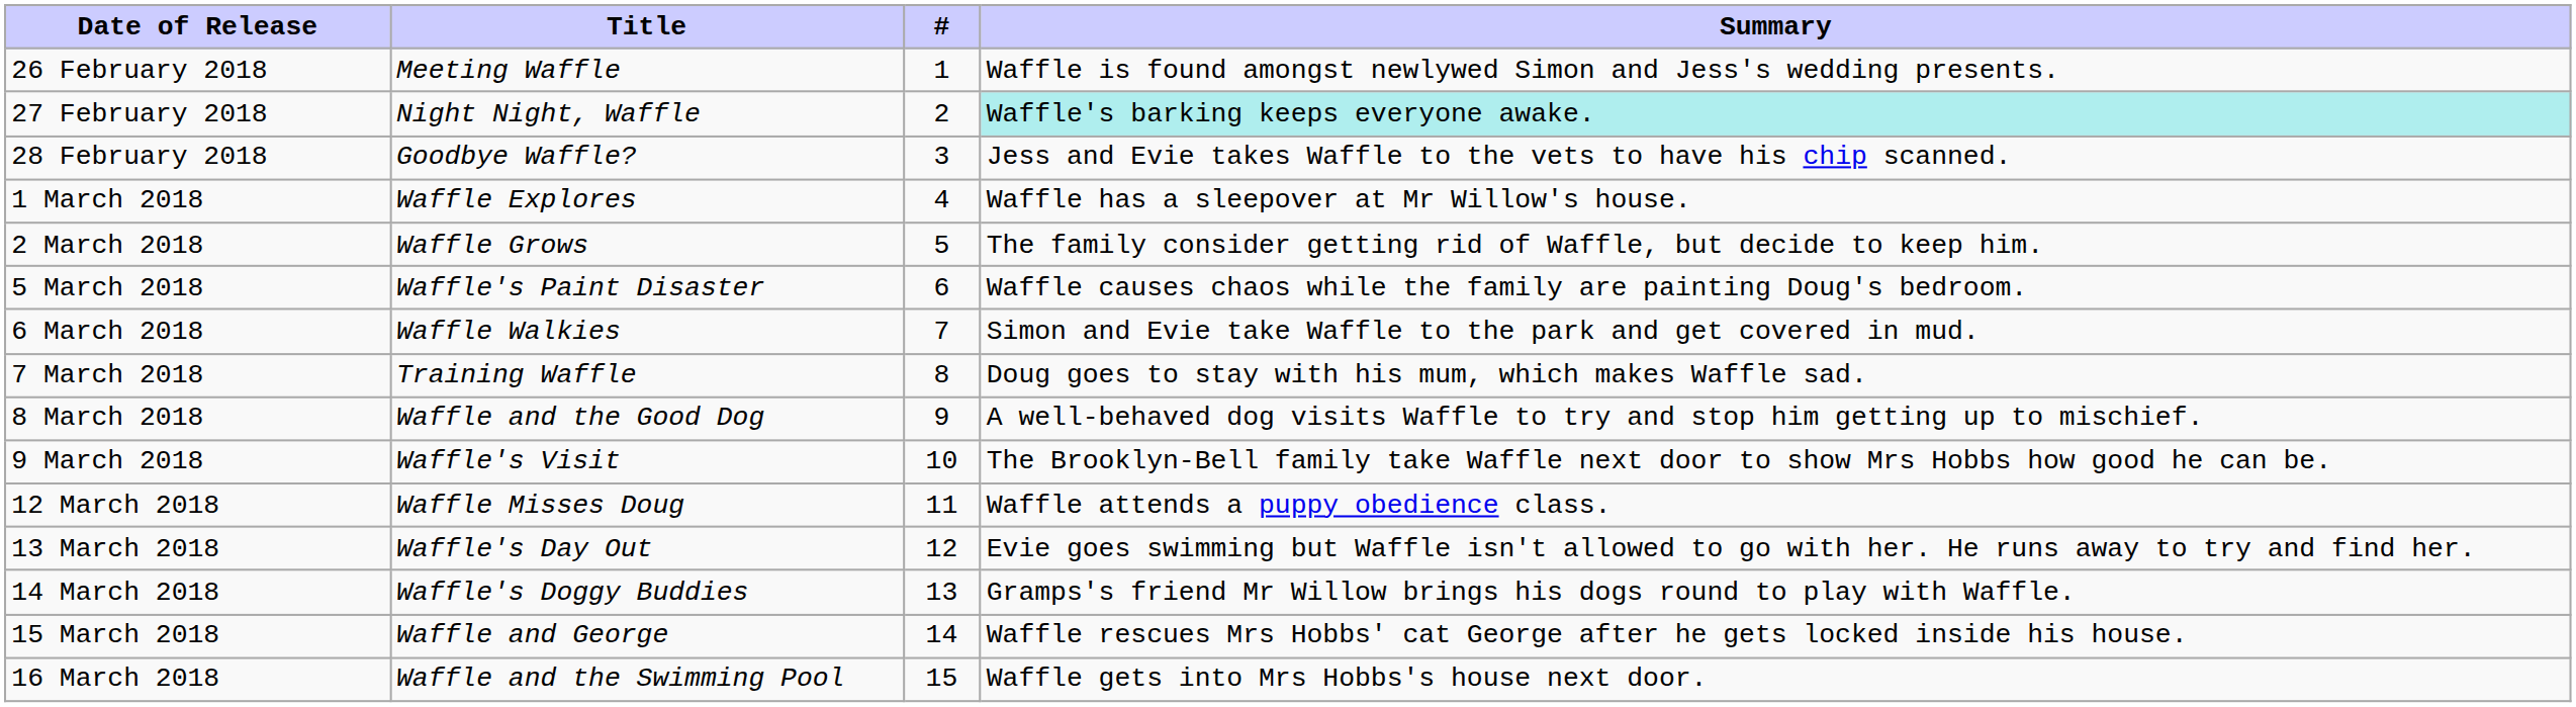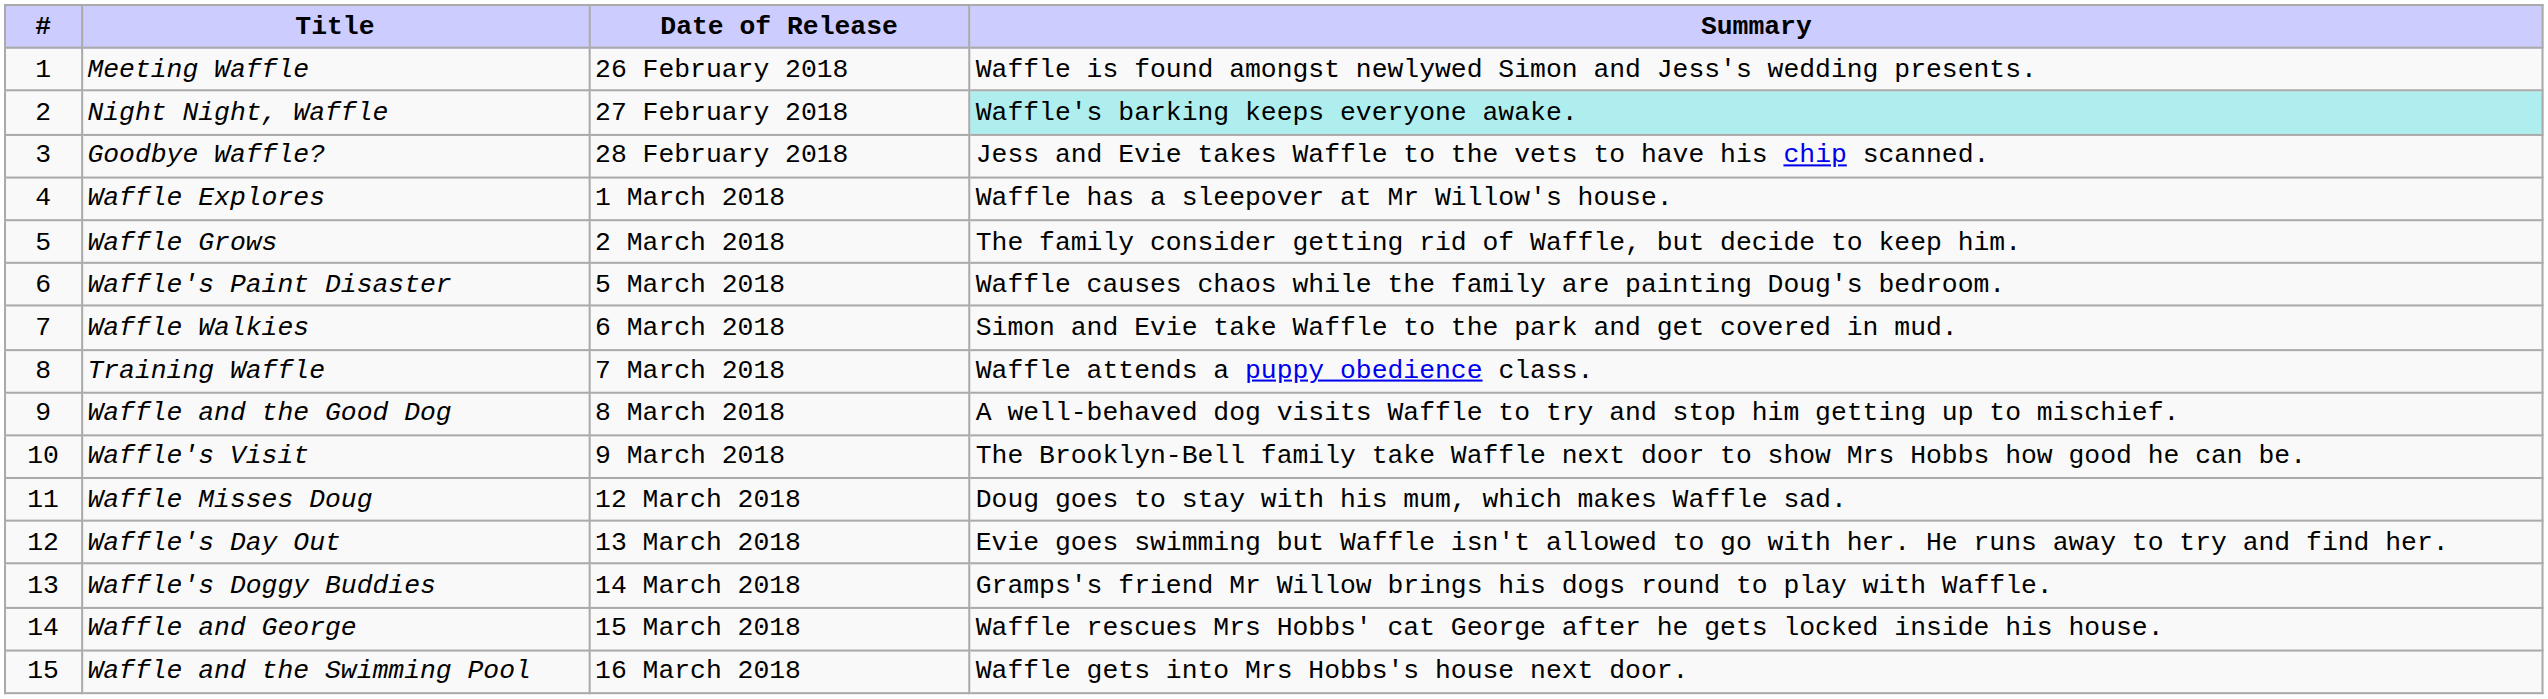columns swapped: # <-> Date of Release
Training Waffle | Summary: Doug goes to stay with his mum, which makes Waffle sad. -> Waffle attends a puppy obedience class.
Waffle Misses Doug | Summary: Waffle attends a puppy obedience class. -> Doug goes to stay with his mum, which makes Waffle sad.
